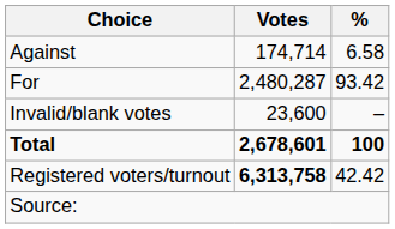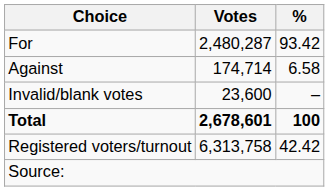rows swapped: For <-> Against
Registered voters/turnout | Votes: bold -> normal
